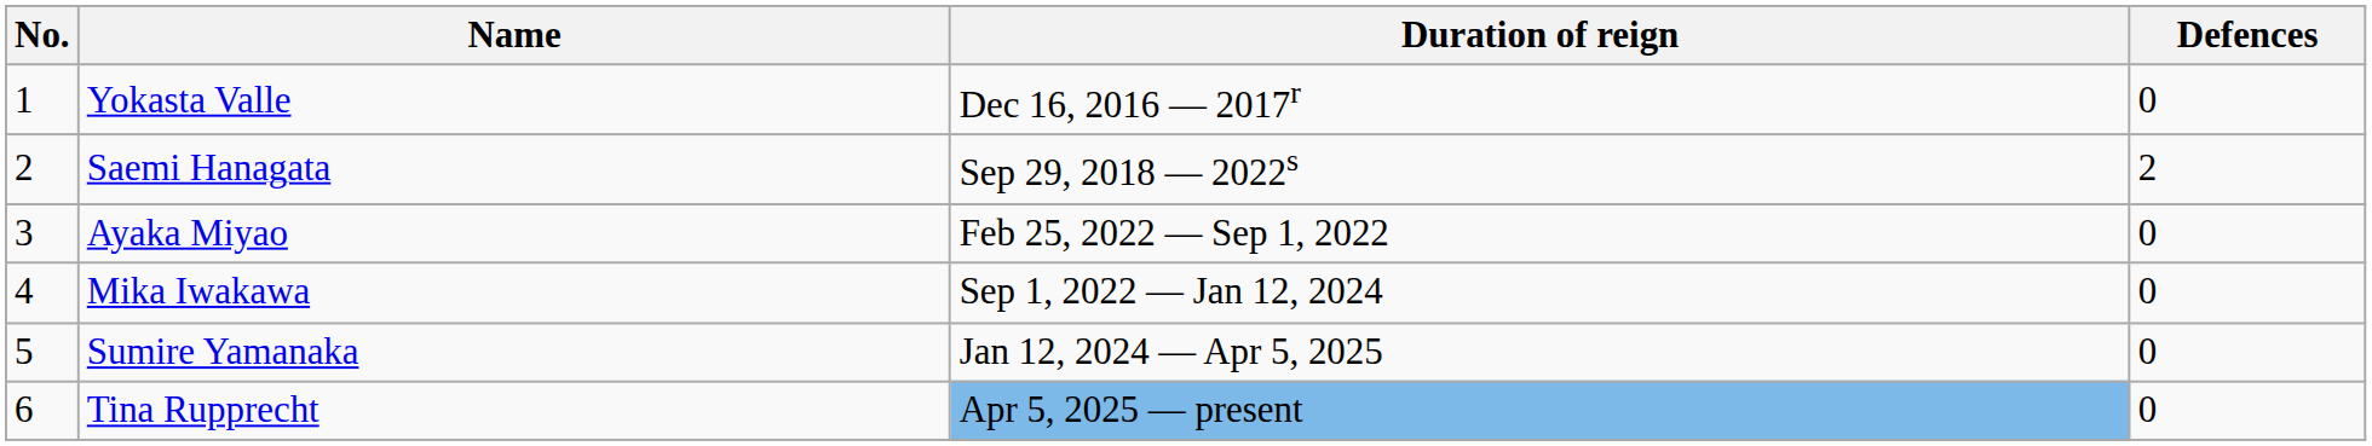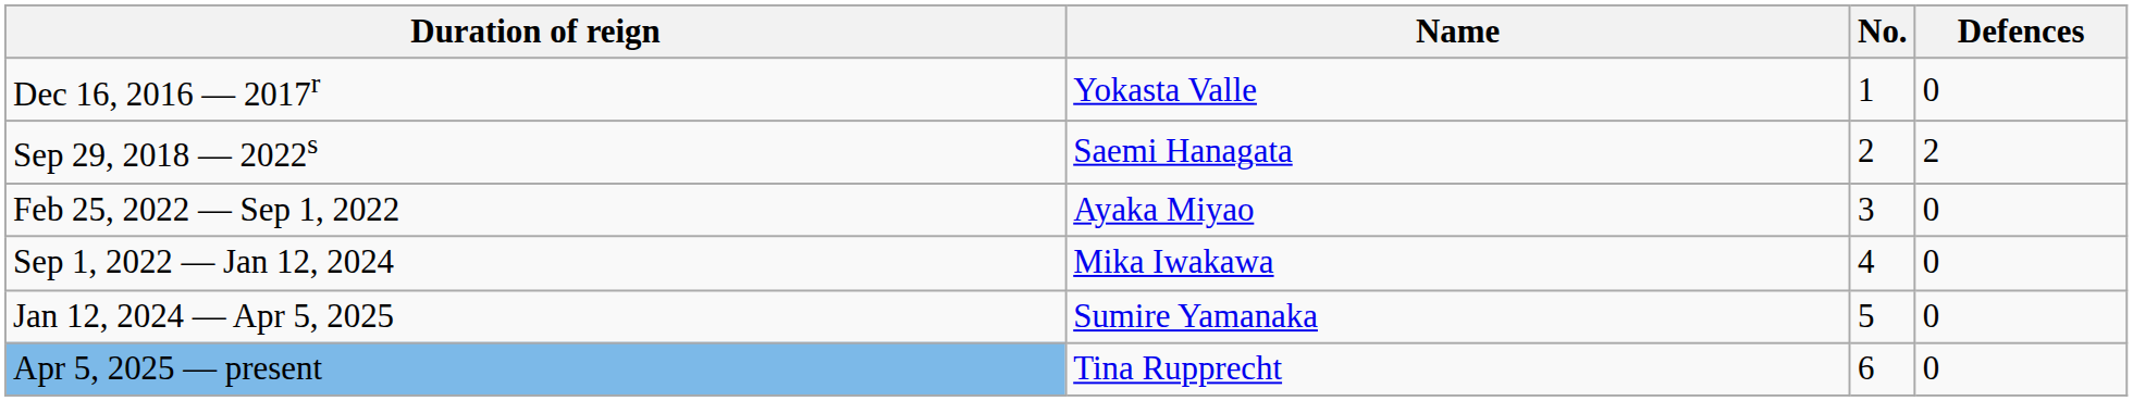columns swapped: No. <-> Duration of reign
